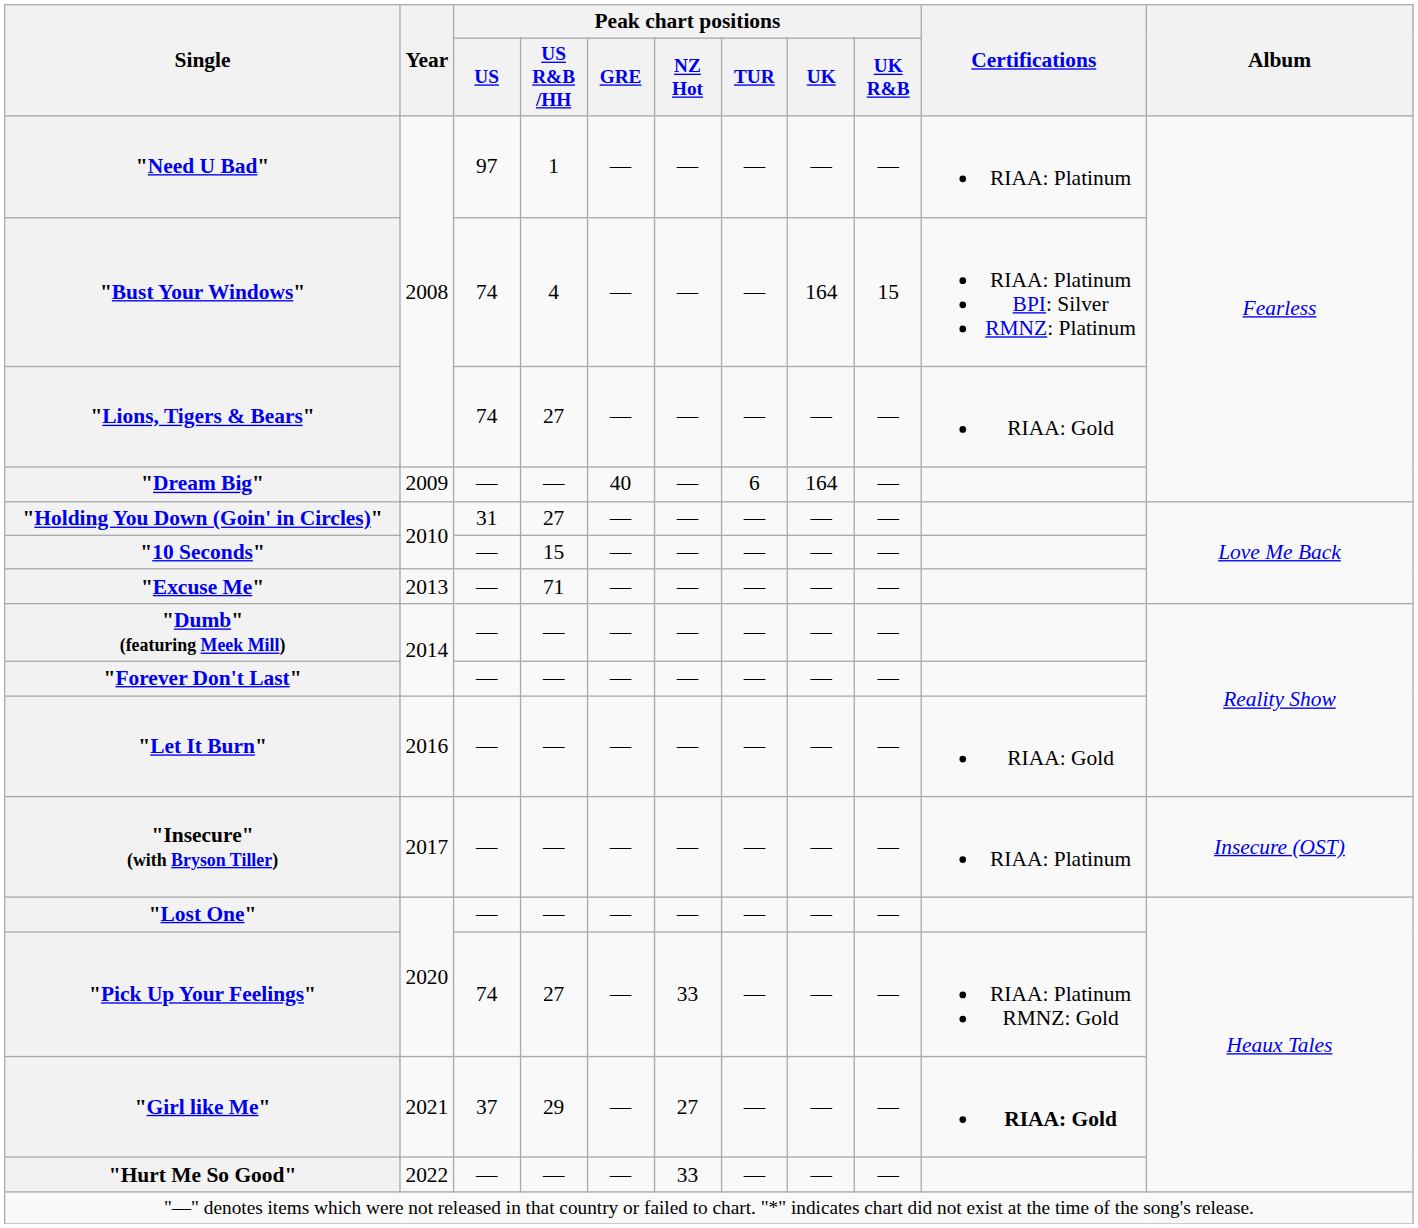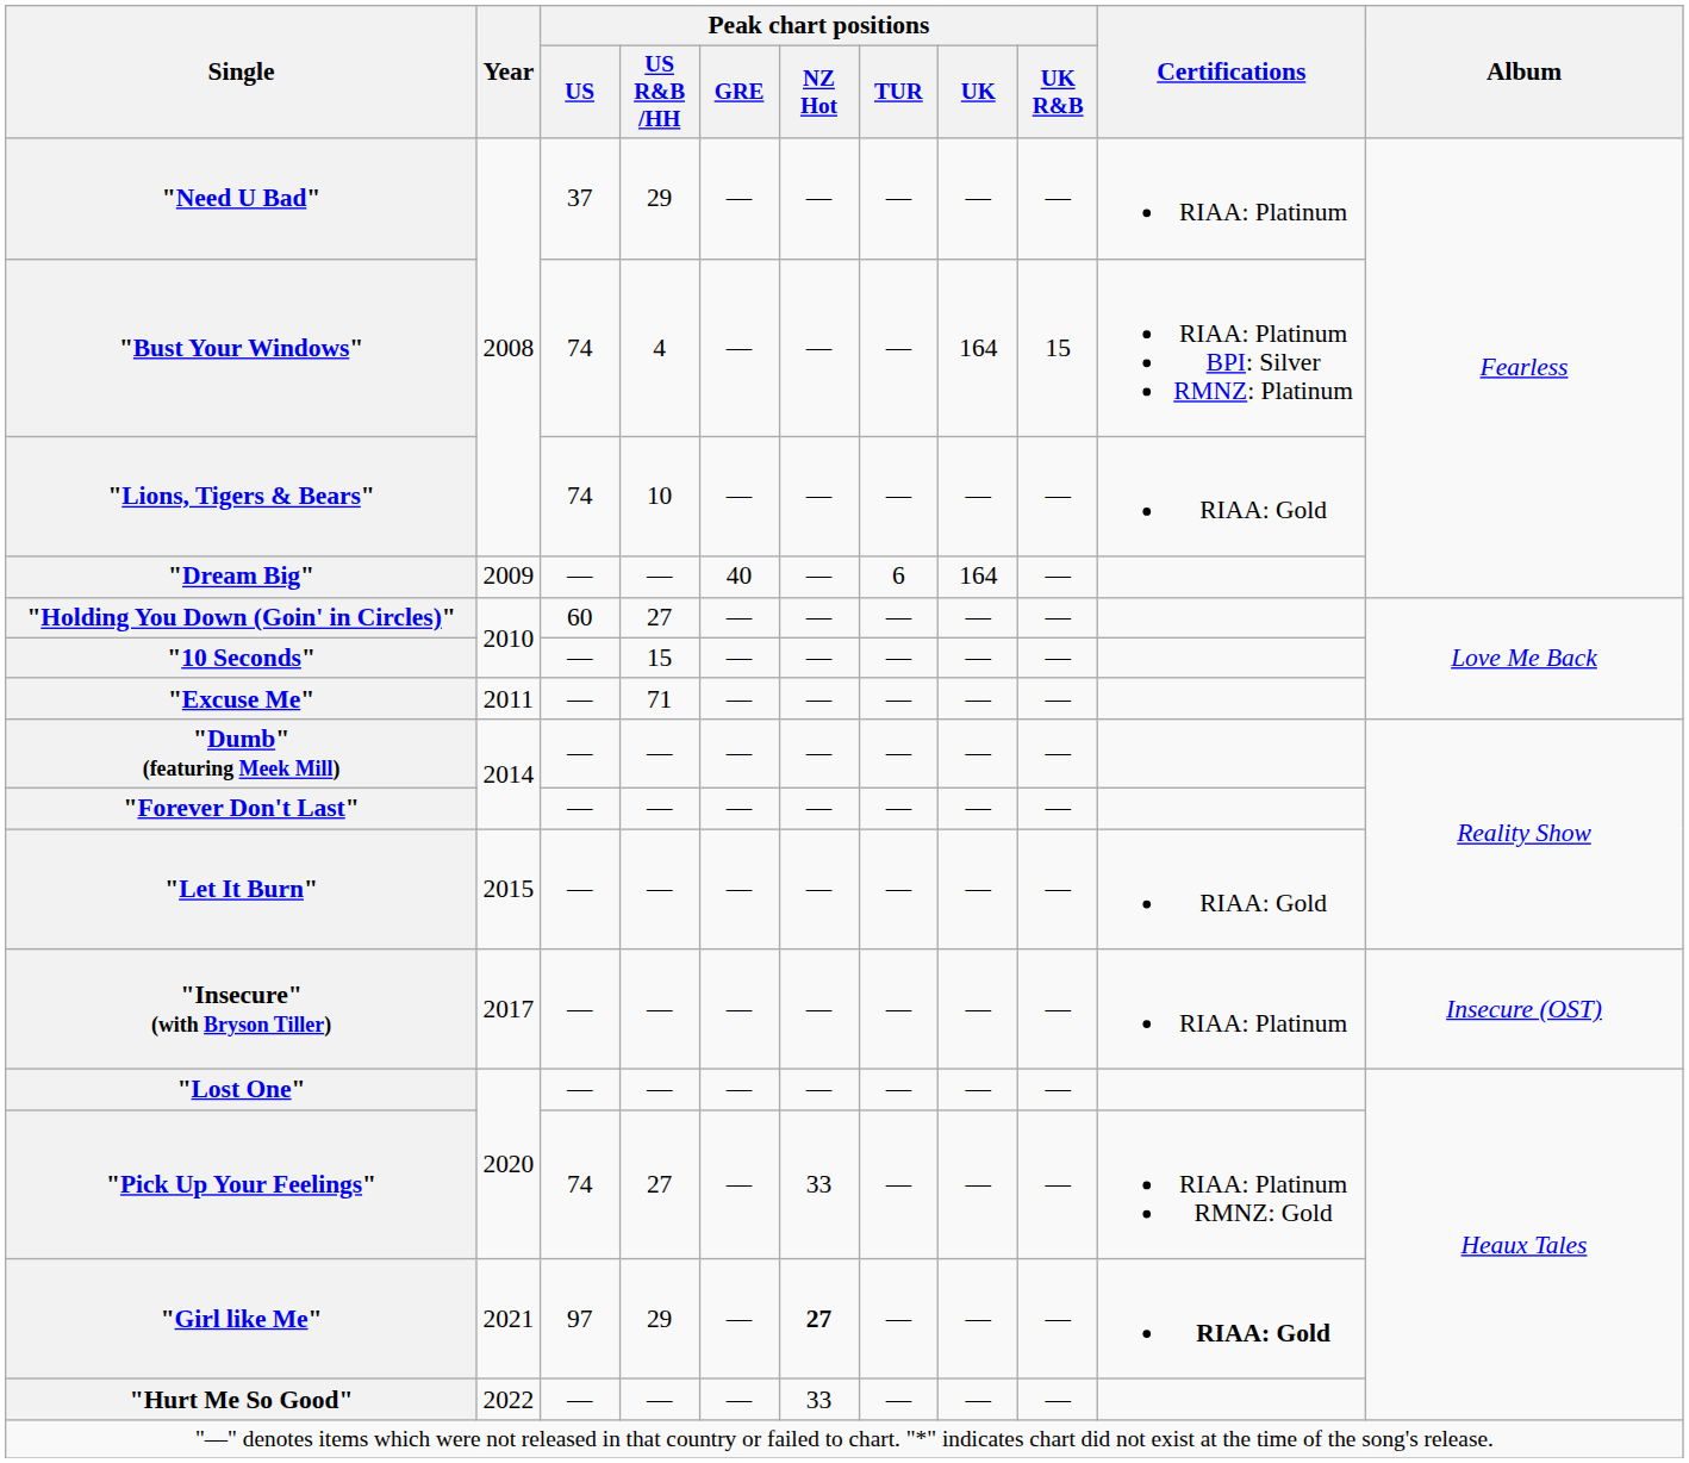"Need U Bad" | Peak chart positions / US: 97 -> 37
"Need U Bad" | Peak chart positions / US R&B /HH: 1 -> 29
"Lions, Tigers & Bears" | Peak chart positions / US R&B /HH: 27 -> 10
"Holding You Down (Goin' in Circles)" | Peak chart positions / US: 31 -> 60
"Excuse Me" | Year: 2013 -> 2011
"Let It Burn" | Year: 2016 -> 2015
"Girl like Me" | Peak chart positions / US: 37 -> 97
"Girl like Me" | Peak chart positions / NZ Hot: normal -> bold
